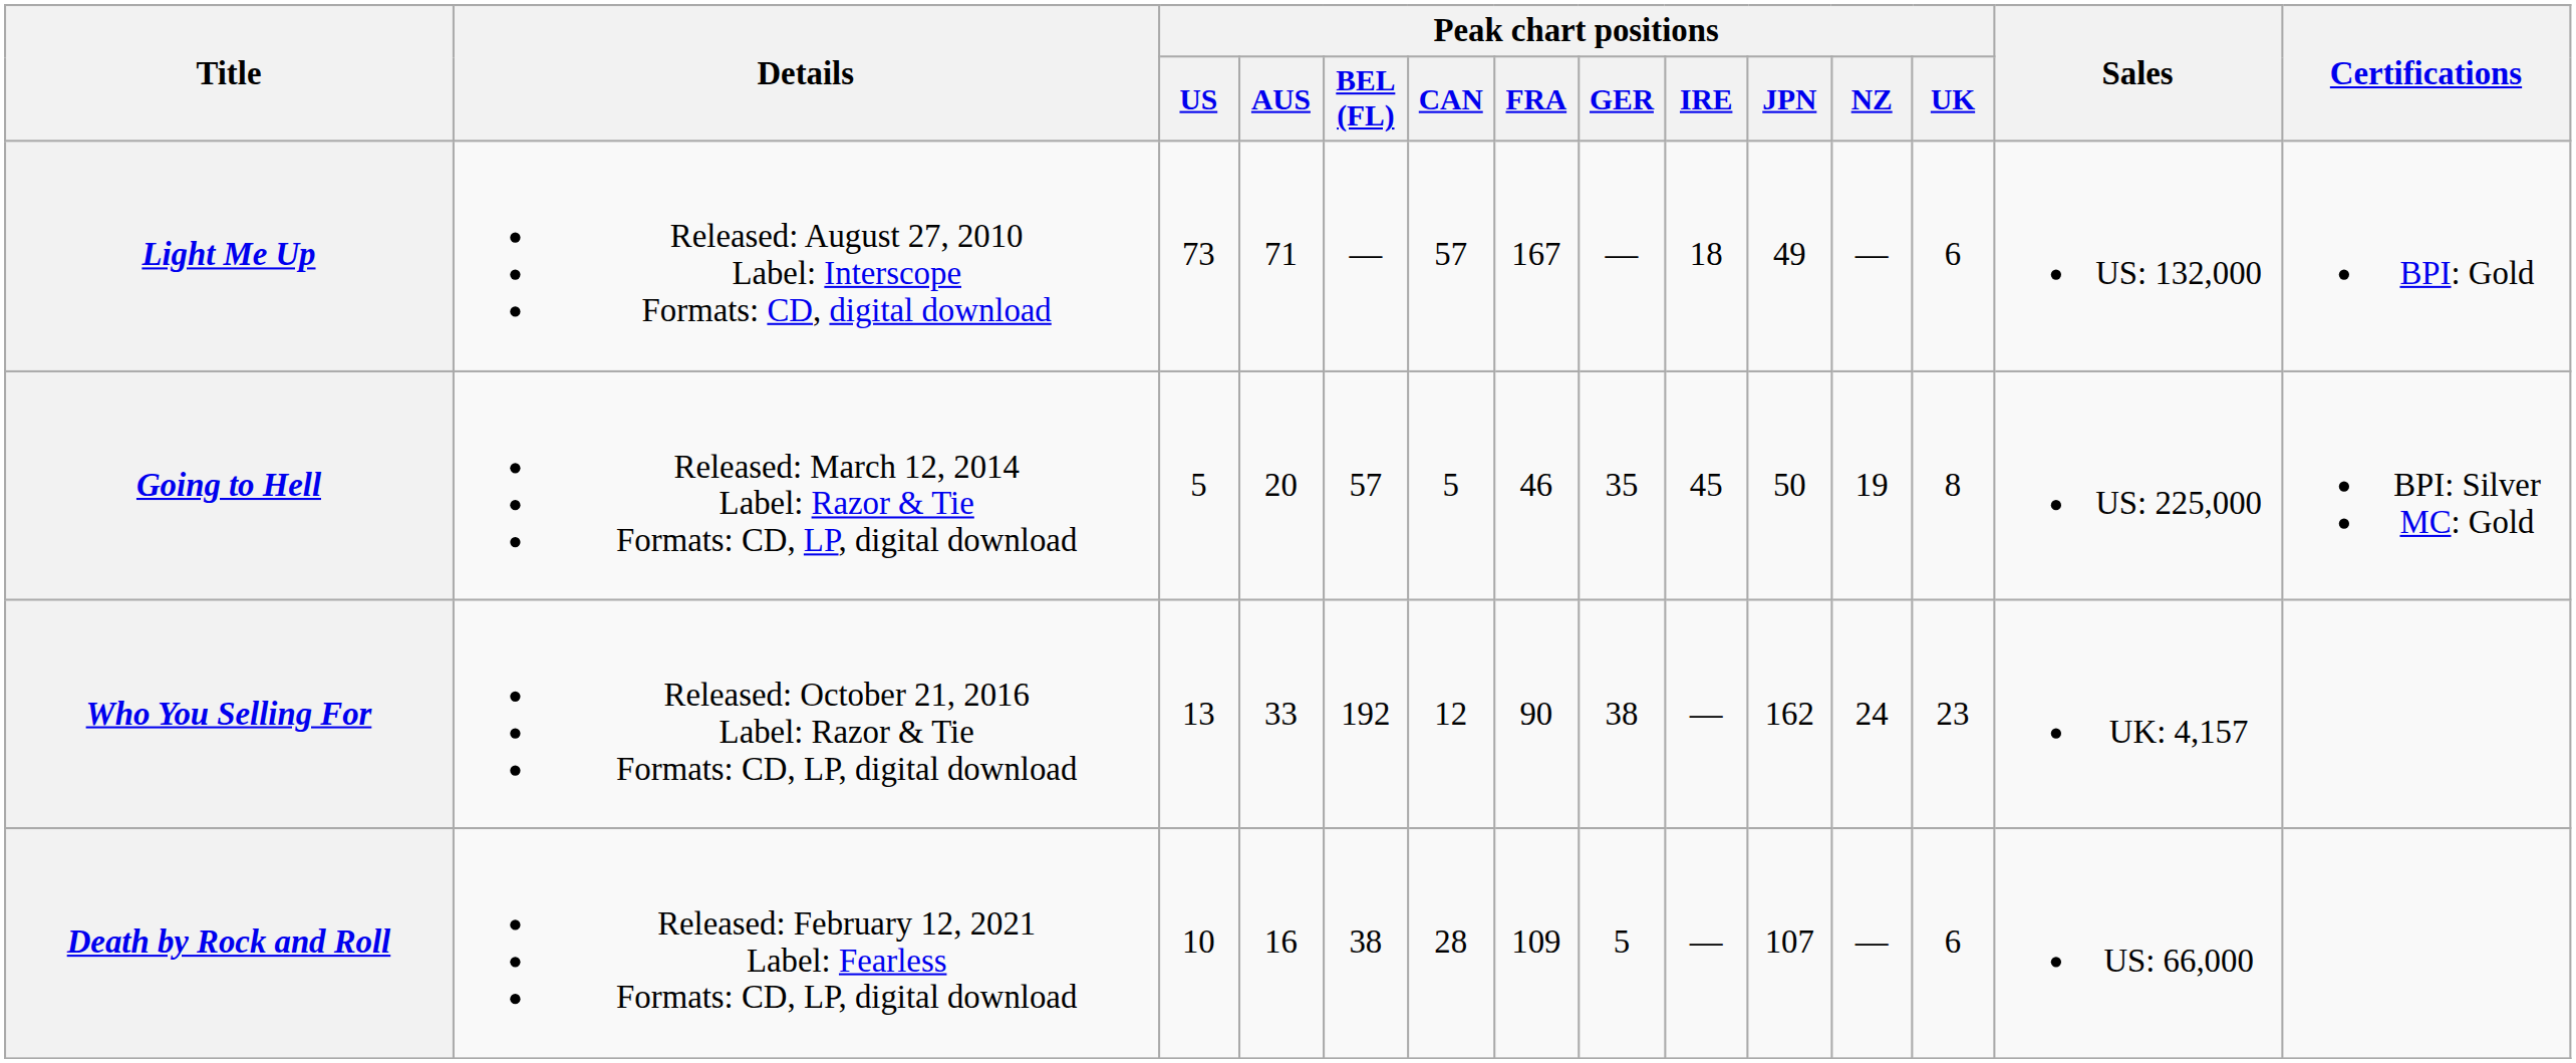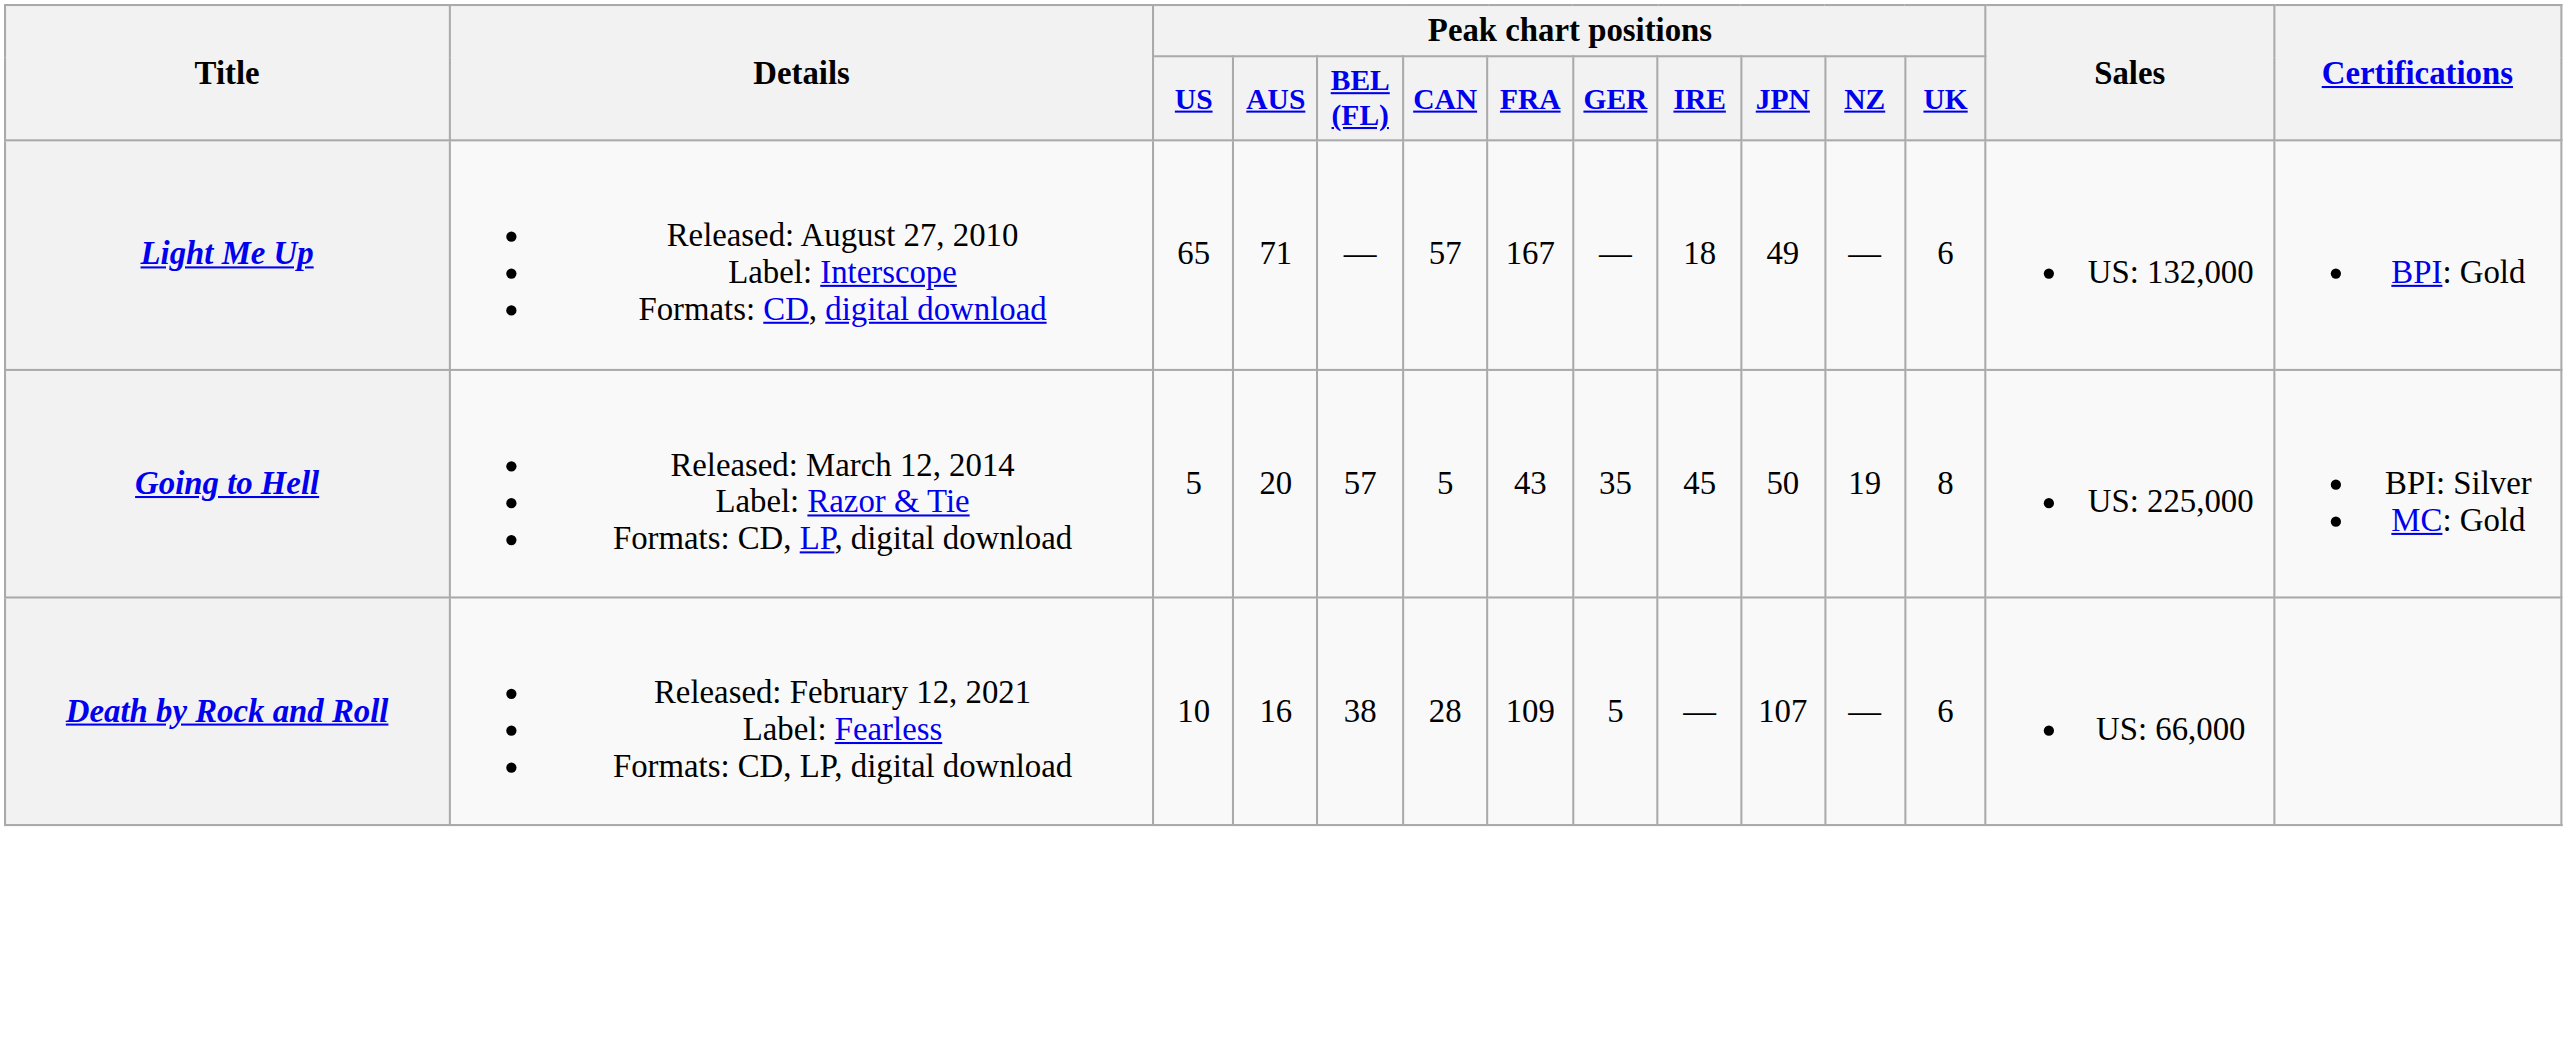Light Me Up | Peak chart positions / US: 73 -> 65
Going to Hell | Peak chart positions / FRA: 46 -> 43
- row: Who You Selling For | Released: October 21, 2016 Label: Razor & Tie Formats: CD, LP, digital download | 13 | 33 | 192 | 12 | 90 | 38 | — | 162 | 24 | 23 | UK: 4,157
